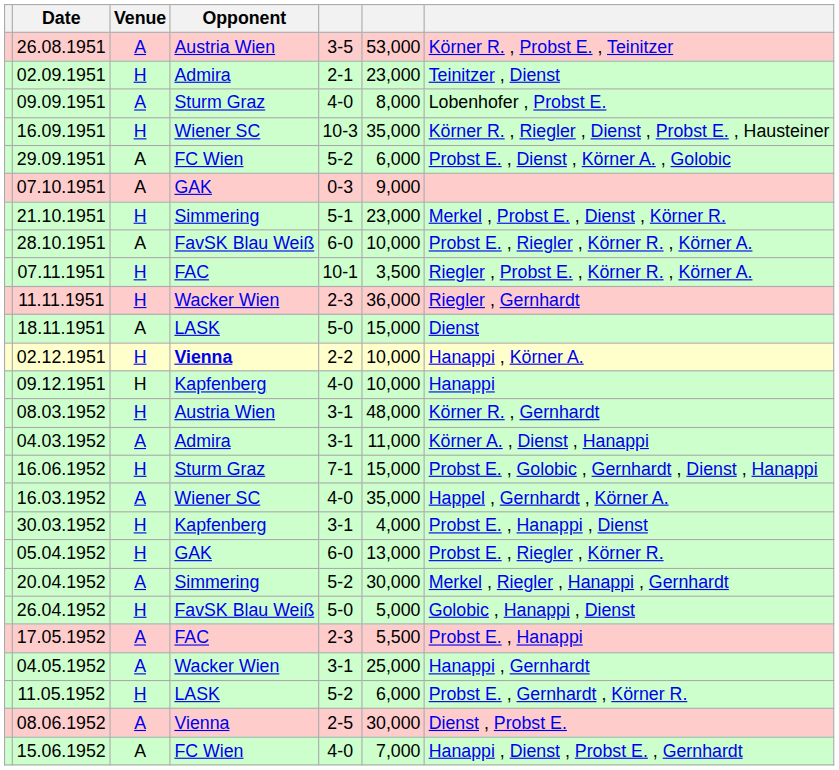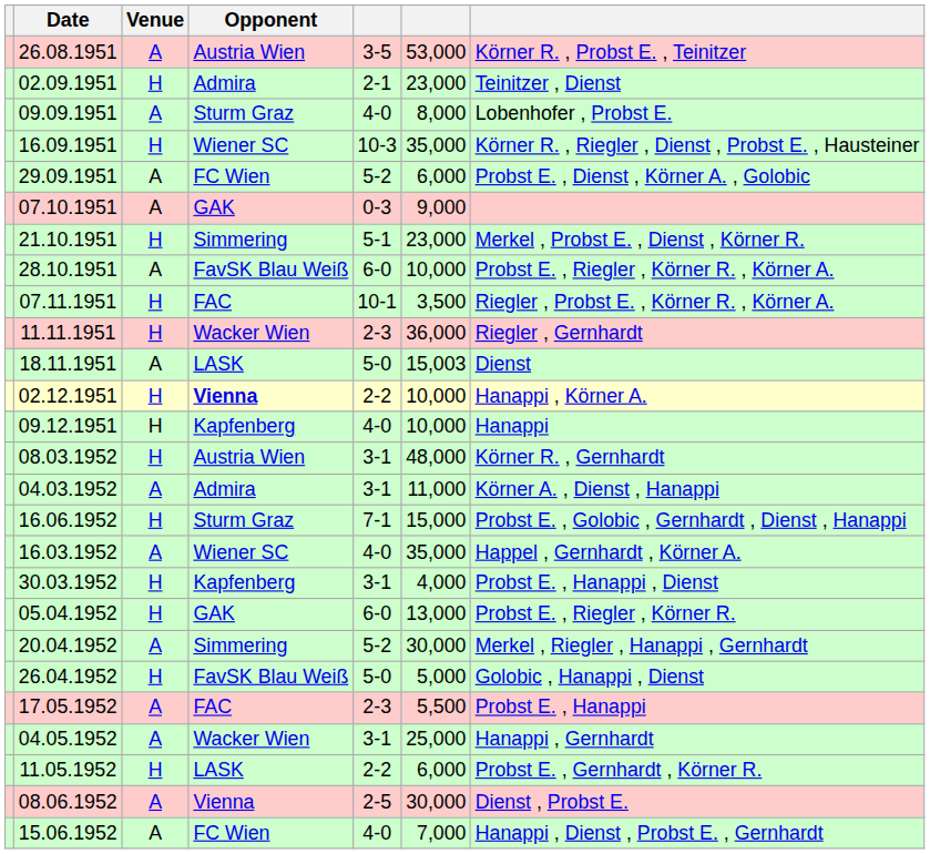18.11.1951 | column 6: 15,000 -> 15,003
11.05.1952 | column 5: 5-2 -> 2-2
